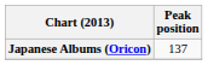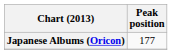Japanese Albums (Oricon) | Peak position: 137 -> 177
